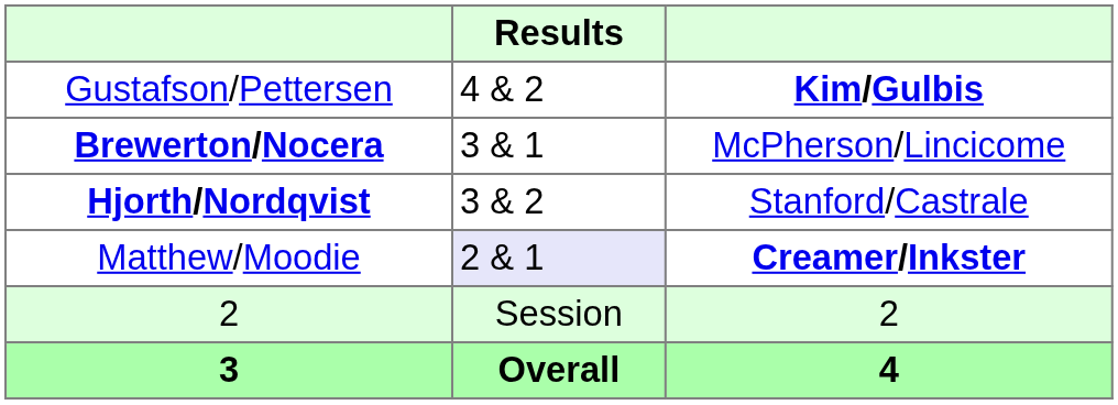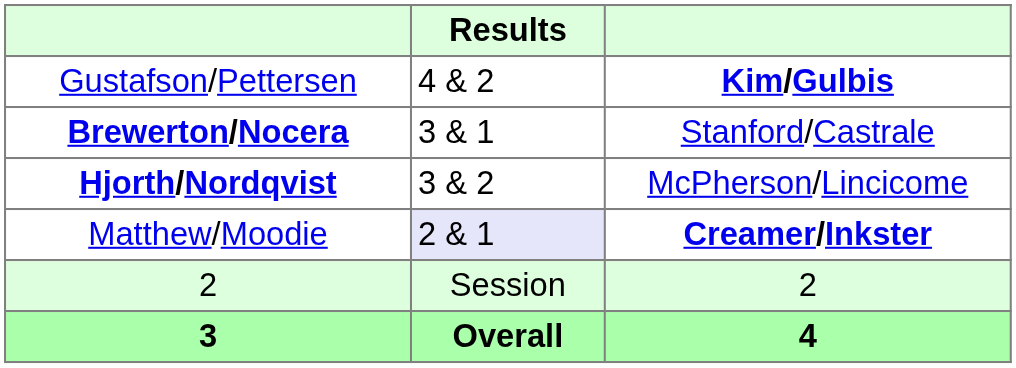Brewerton/Nocera | column 3: McPherson/Lincicome -> Stanford/Castrale
Hjorth/Nordqvist | column 3: Stanford/Castrale -> McPherson/Lincicome
